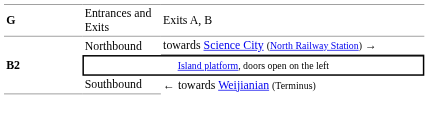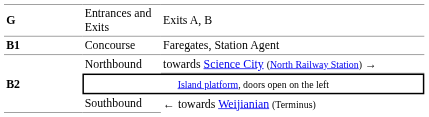+ row: B1 | Concourse | Faregates, Station Agent
